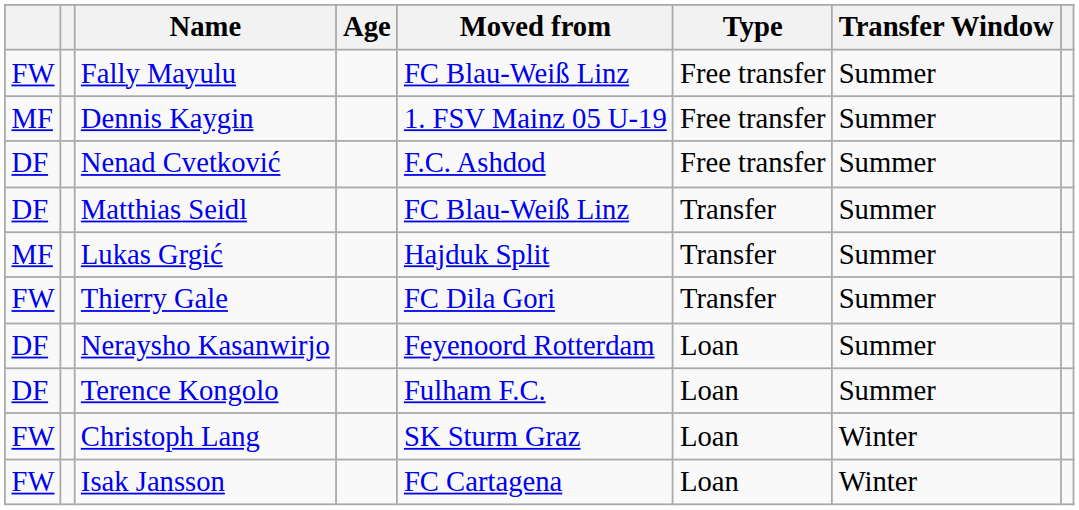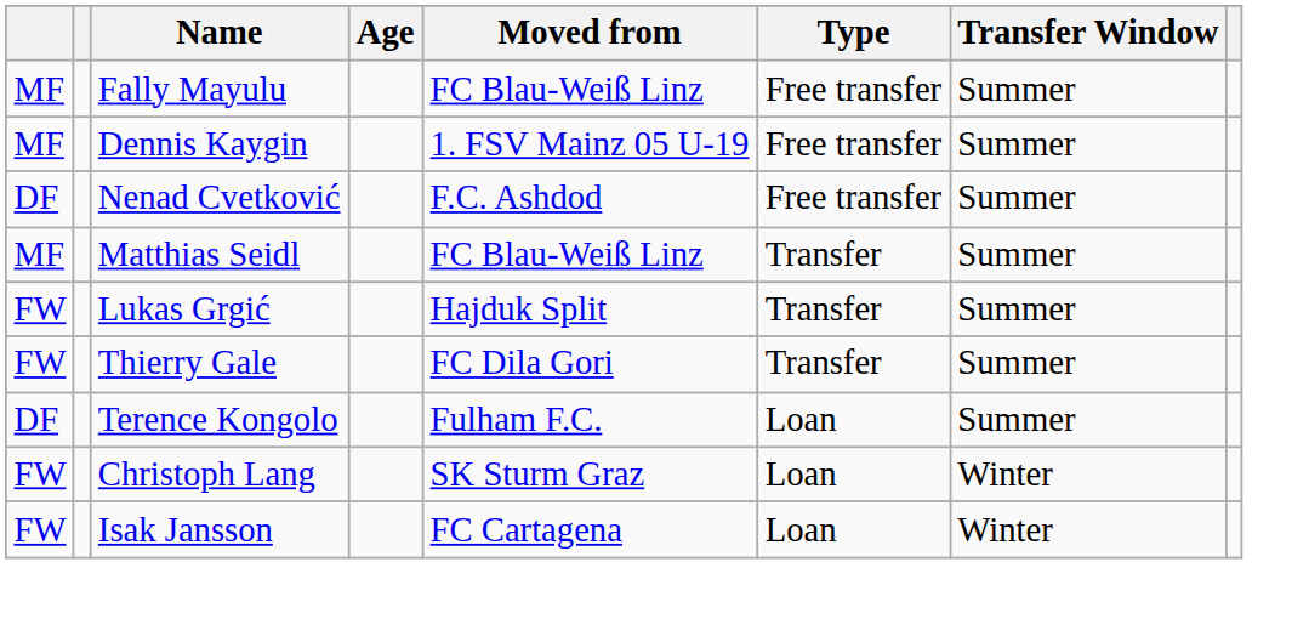Fally Mayulu | column 1: FW -> MF
Matthias Seidl | column 1: DF -> MF
Lukas Grgić | column 1: MF -> FW
- row: DF | Neraysho Kasanwirjo | Feyenoord Rotterdam | Loan | Summer
